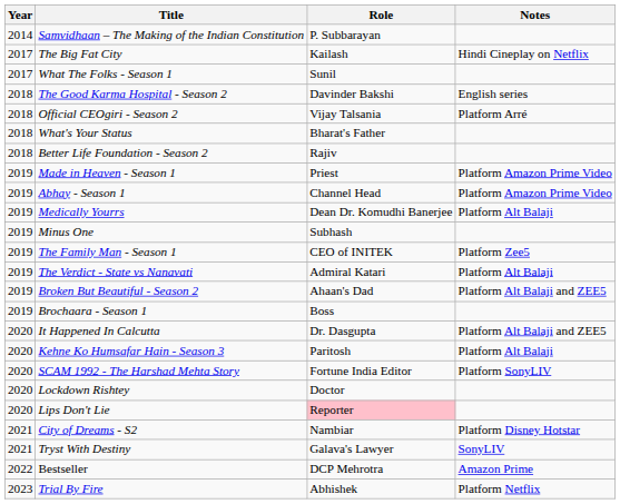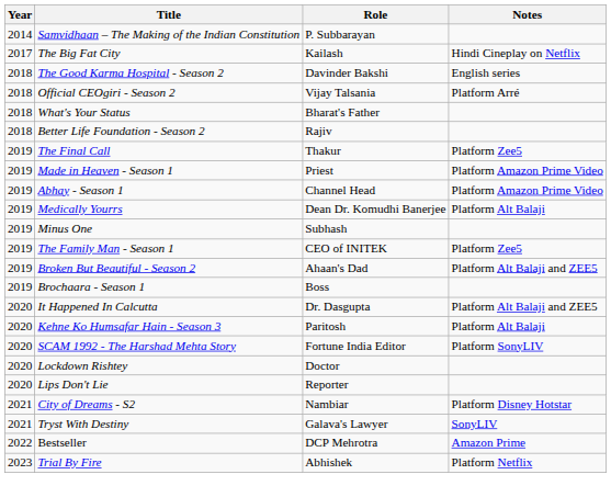- row: 2017 | What The Folks - Season 1 | Sunil
+ row: 2019 | The Final Call | Thakur | Platform Zee5
- row: 2019 | The Verdict - State vs Nanavati | Admiral Katari | Platform Alt Balaji
Lips Don't Lie | Role: pink background -> no background
